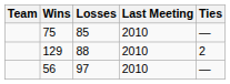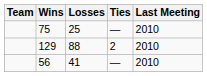columns swapped: Ties <-> Last Meeting
75 | Losses: 85 -> 25
56 | Losses: 97 -> 41
